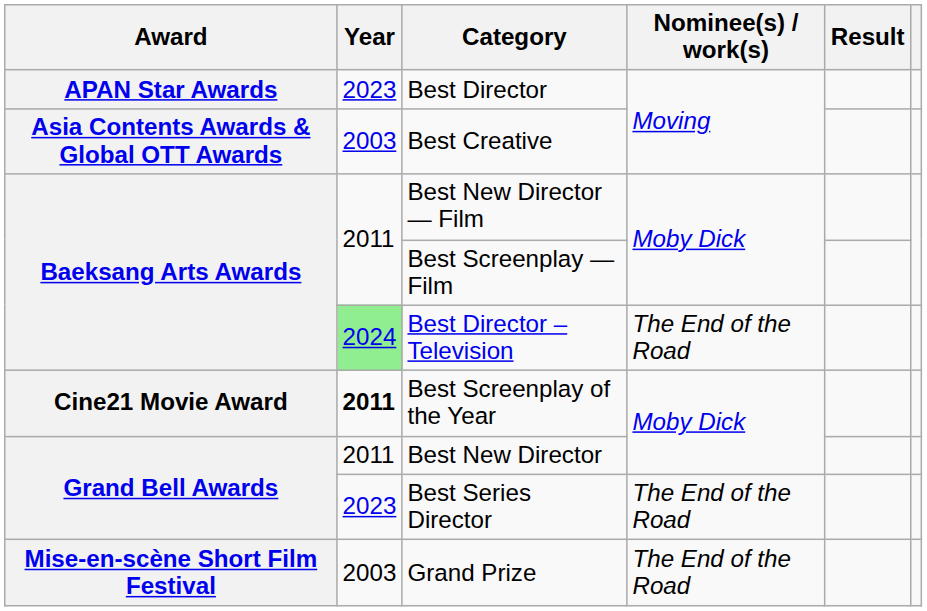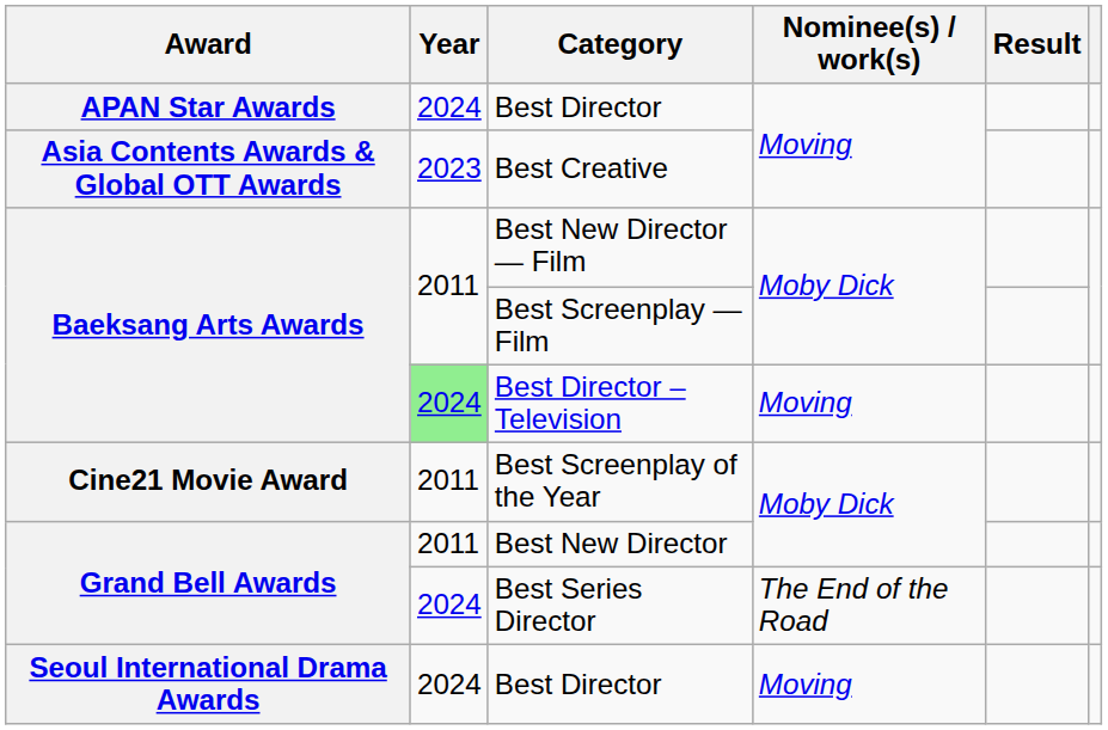APAN Star Awards / Best Director | Year: 2023 -> 2024
Best Creative | Year: 2003 -> 2023
Best Director – Television | Nominee(s) / work(s): The End of the Road -> Moving
Best Screenplay of the Year | Year: bold -> normal
Best Series Director | Year: 2023 -> 2024
- row: Mise-en-scène Short Film Festival | 2003 | Grand Prize | The End of the Road
+ row: Seoul International Drama Awards | 2024 | Best Director | Moving
